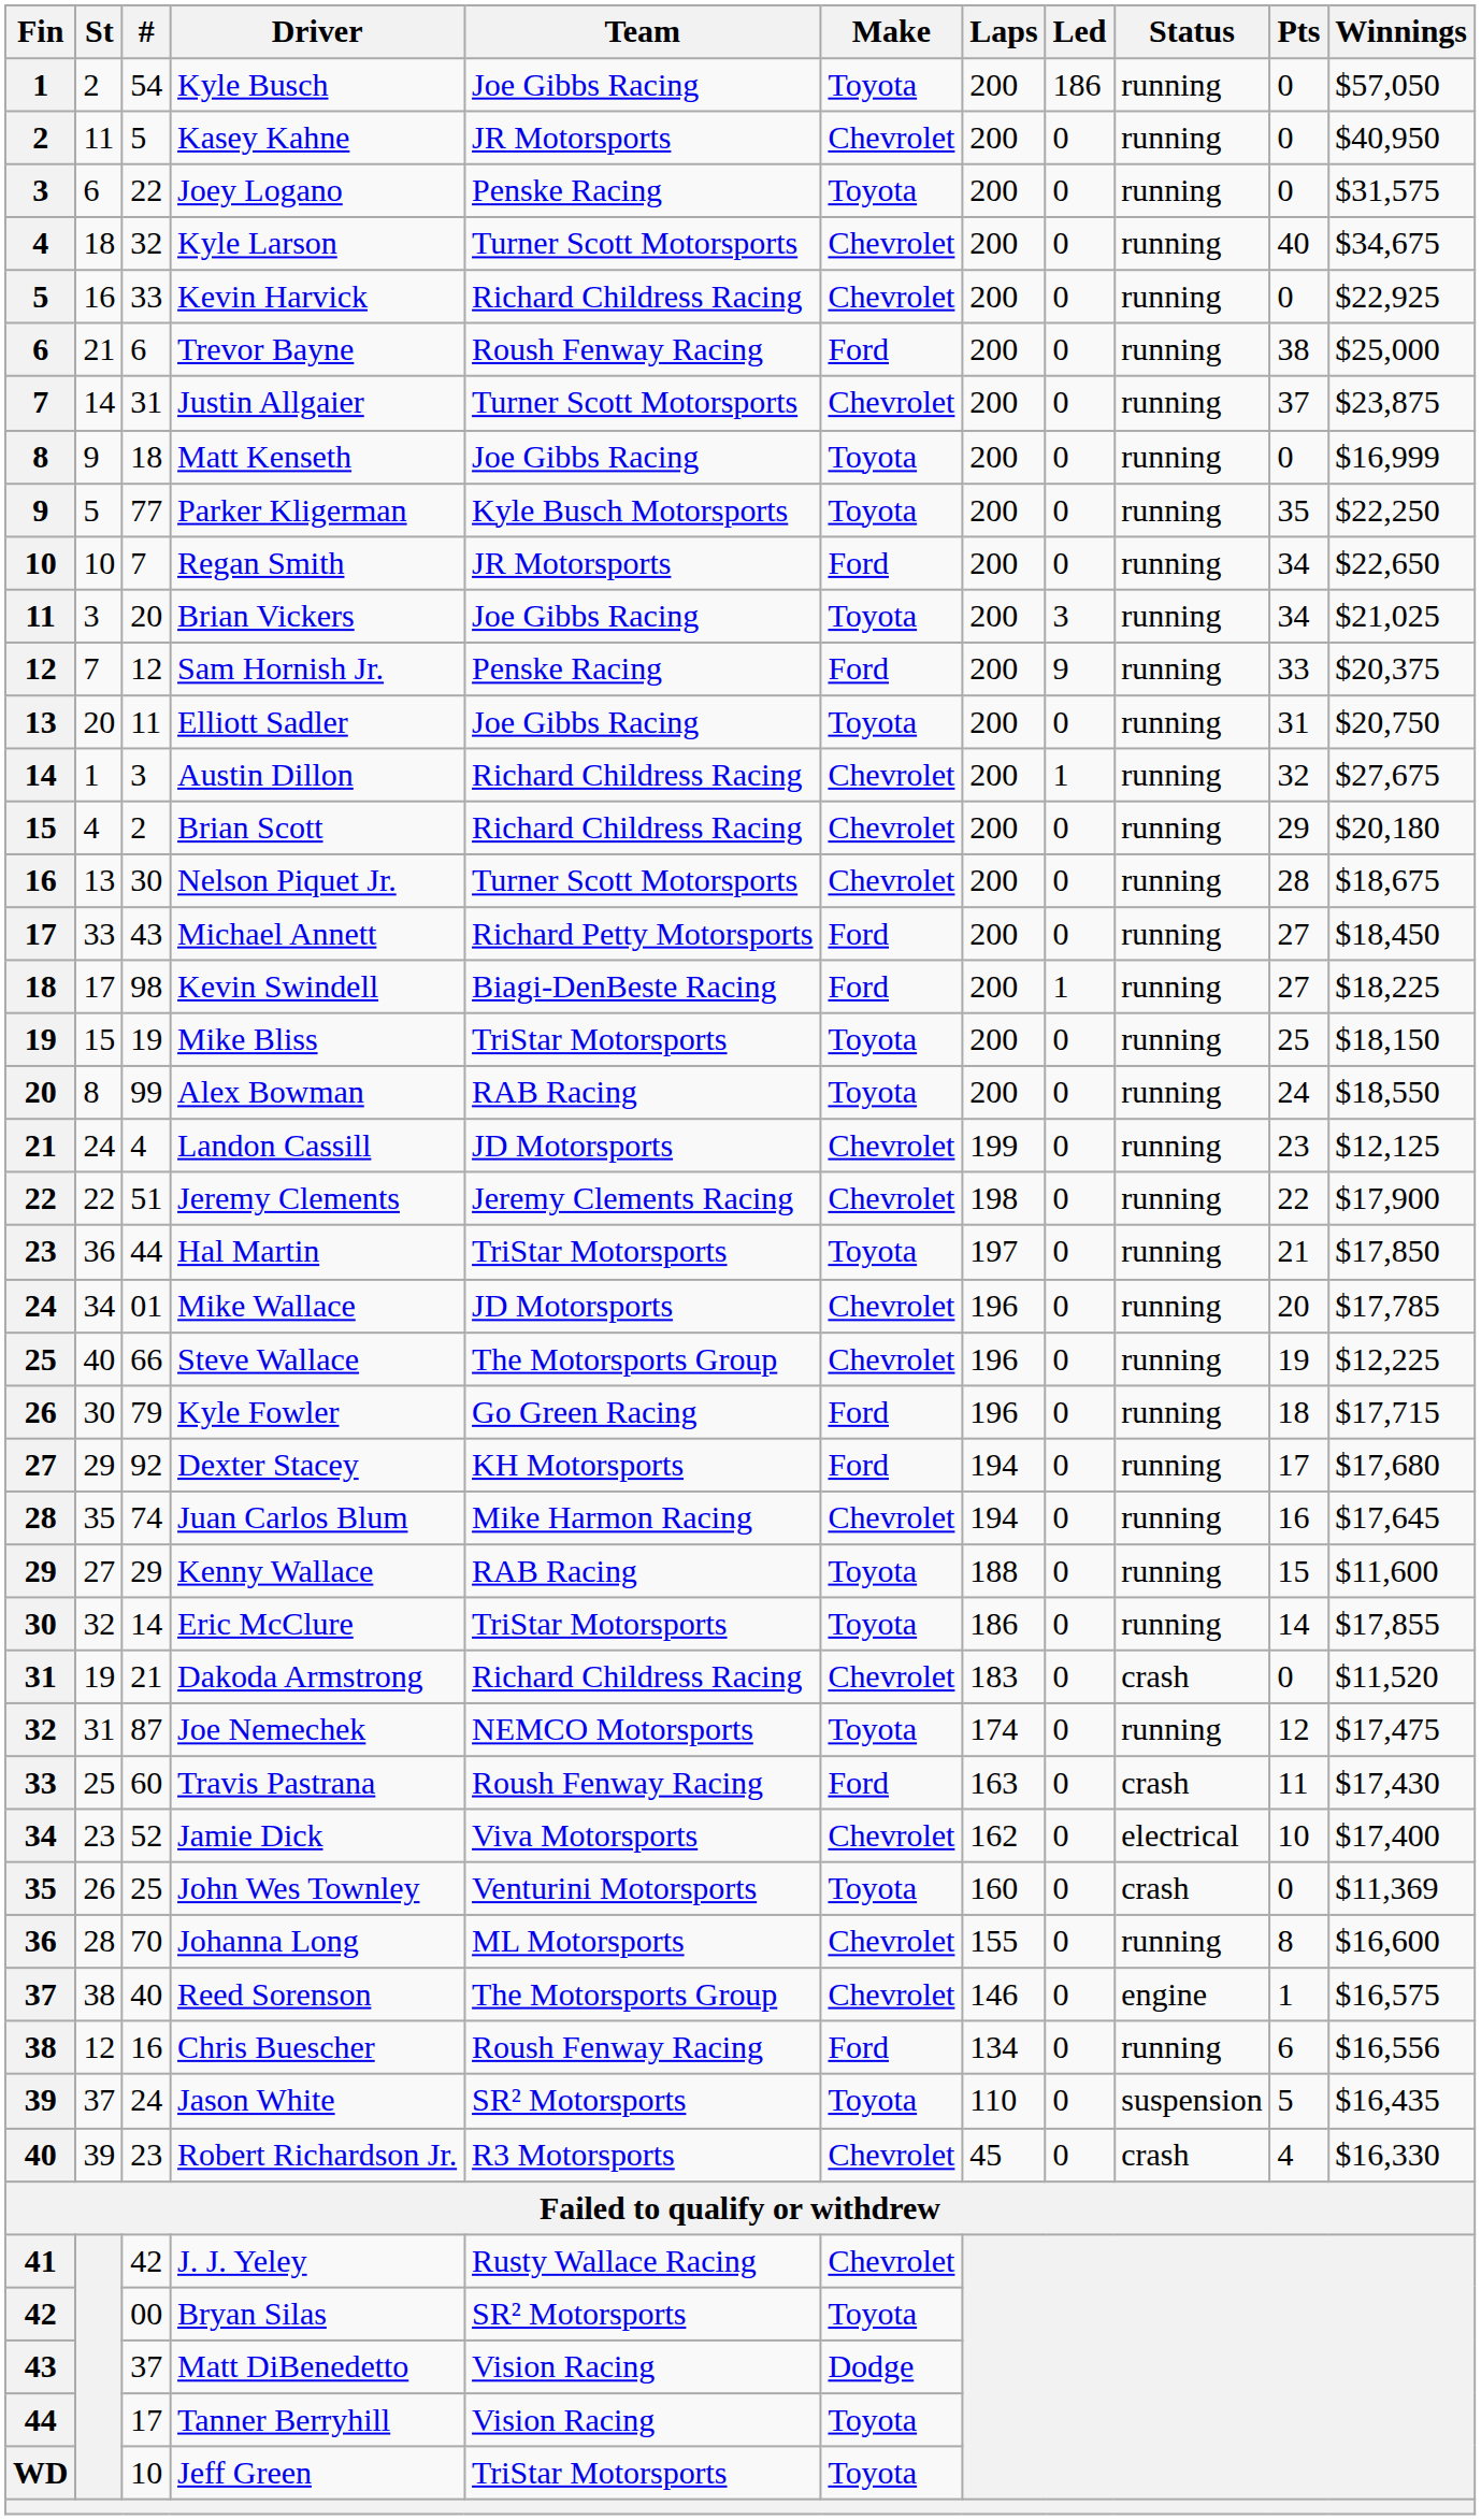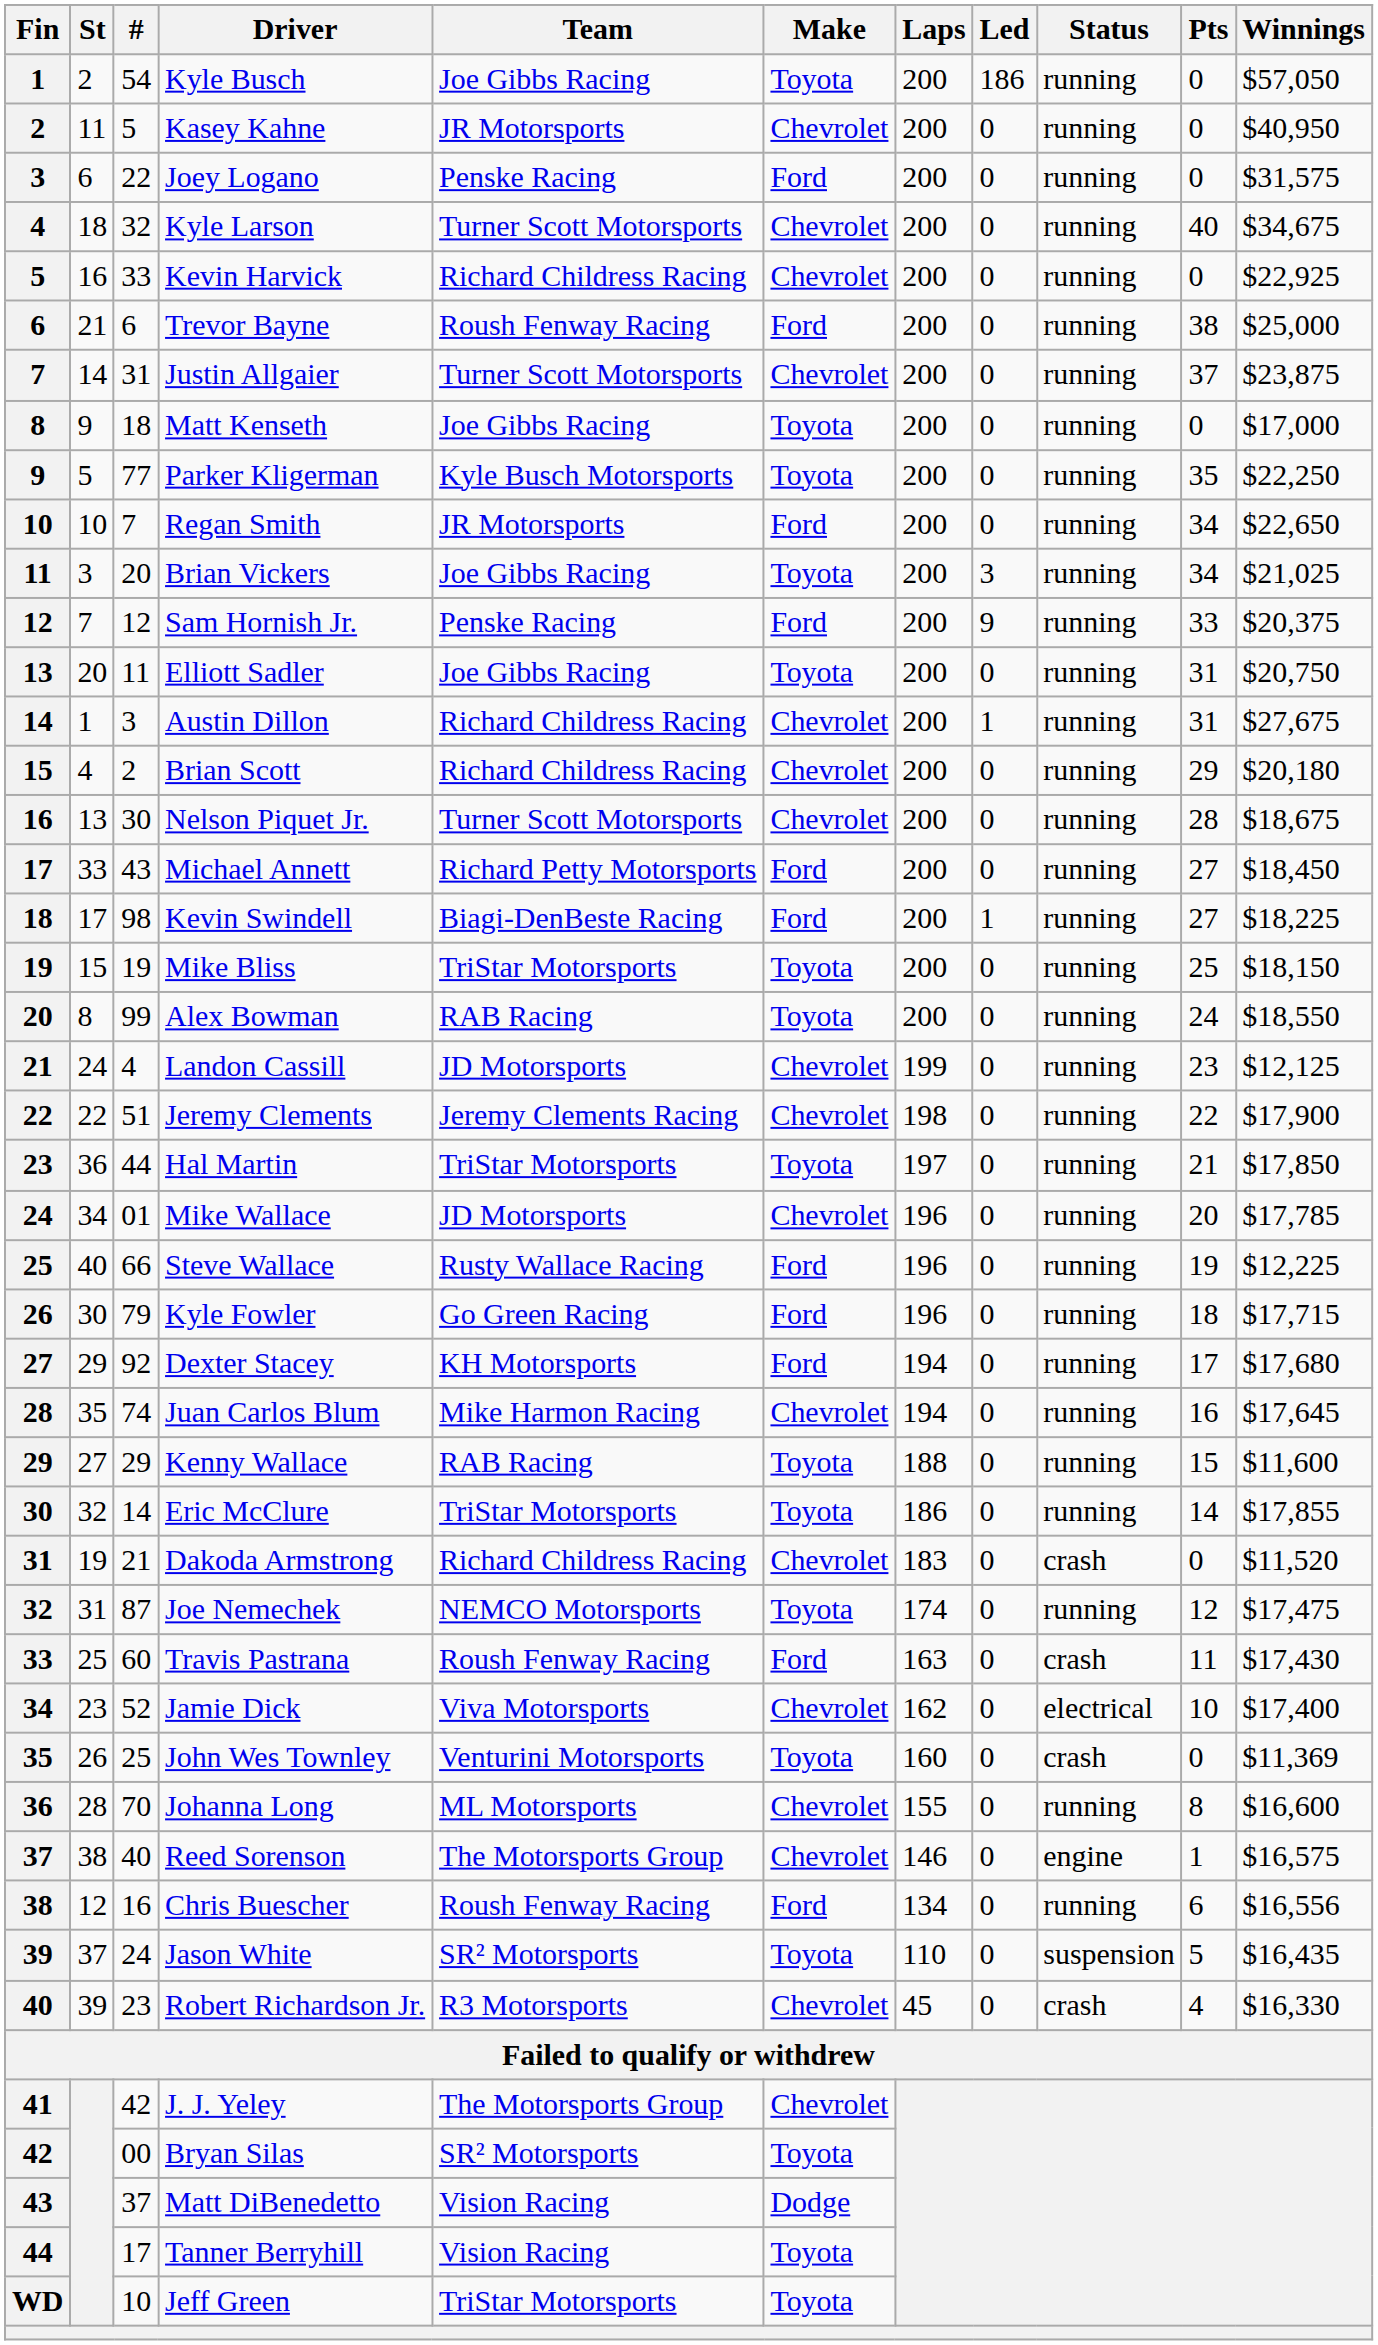Joey Logano | Make: Toyota -> Ford
Matt Kenseth | Winnings: $16,999 -> $17,000
Austin Dillon | Pts: 32 -> 31
Steve Wallace | Team: The Motorsports Group -> Rusty Wallace Racing
Steve Wallace | Make: Chevrolet -> Ford
J. J. Yeley | Team: Rusty Wallace Racing -> The Motorsports Group
